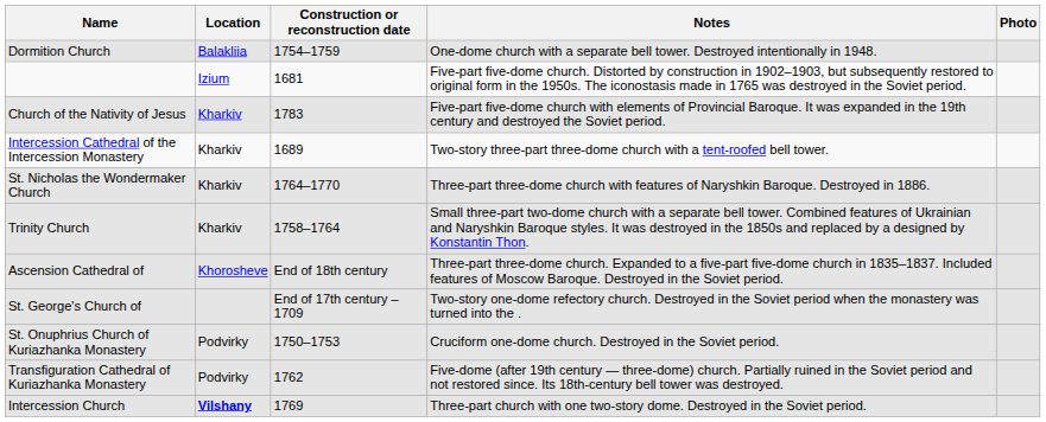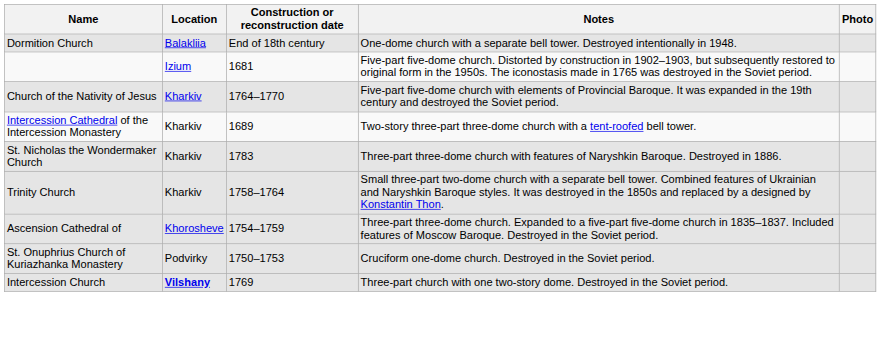Dormition Church | Construction or reconstruction date: 1754–1759 -> End of 18th century
Church of the Nativity of Jesus | Construction or reconstruction date: 1783 -> 1764–1770
St. Nicholas the Wondermaker Church | Construction or reconstruction date: 1764–1770 -> 1783
Ascension Cathedral of | Construction or reconstruction date: End of 18th century -> 1754–1759
- row: St. George's Church of | End of 17th century – 1709 | Two-story one-dome refectory church. Destroyed in the Soviet period when the monastery was turned into the .
- row: Transfiguration Cathedral of Kuriazhanka Monastery | Podvirky | 1762 | Five-dome (after 19th century — three-dome) church. Partially ruined in the Soviet period and not restored since. Its 18th-century bell tower was destroyed.
